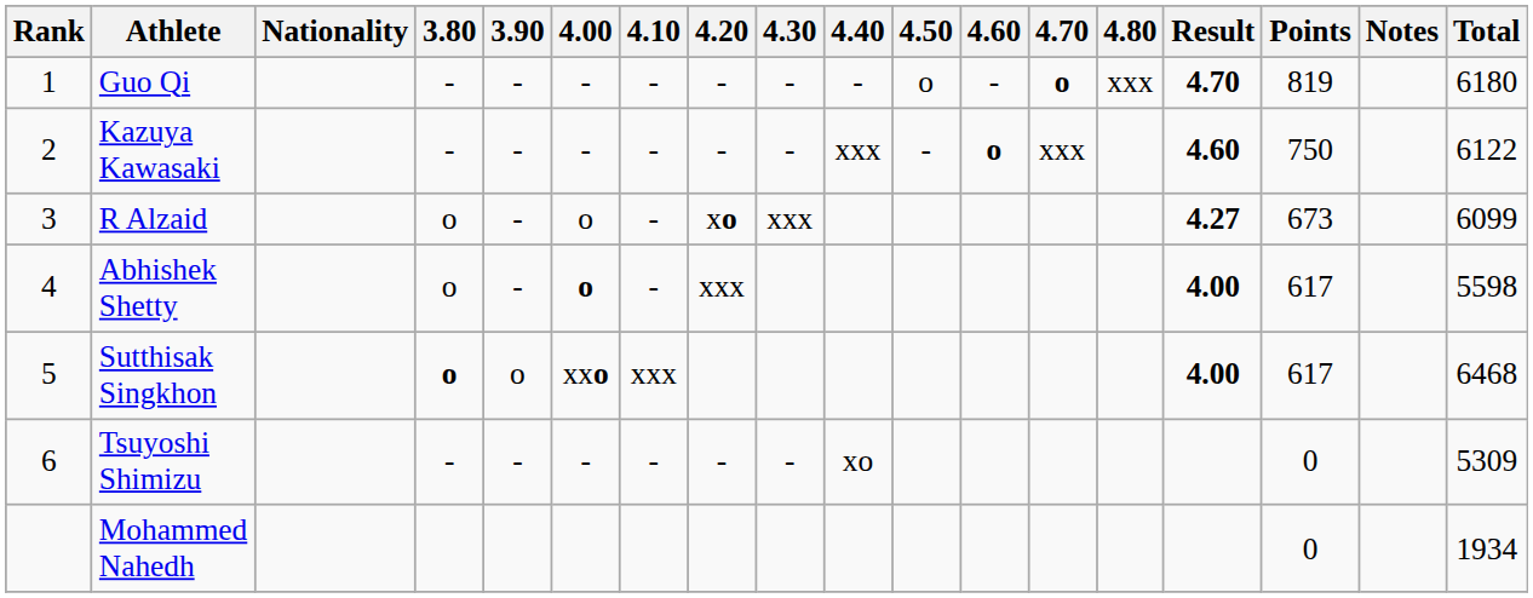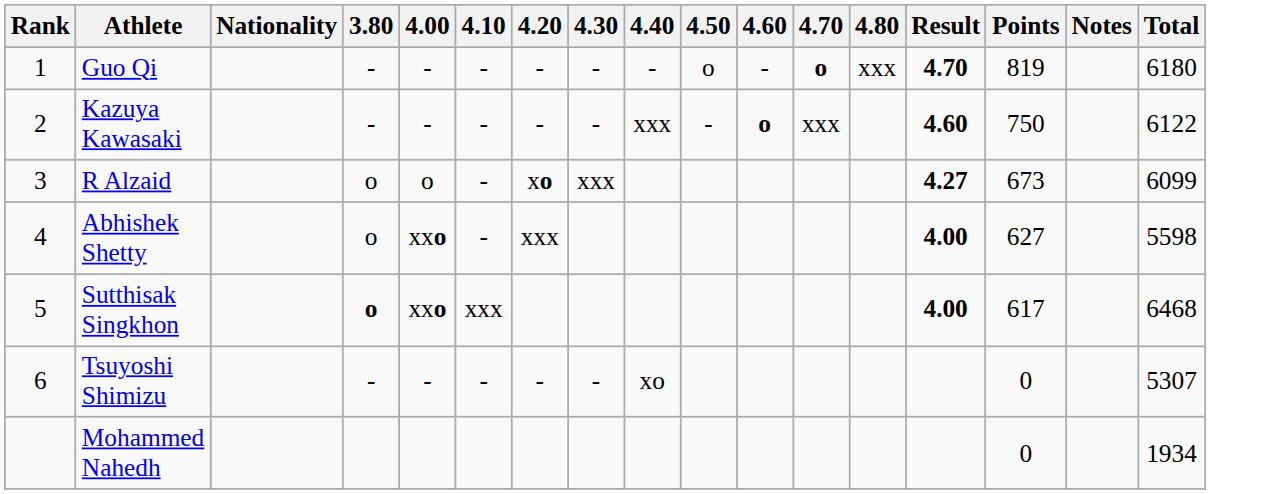- column: 3.90 | - | - | - | - | o | -
Abhishek Shetty | 4.00: o -> xxo
Abhishek Shetty | Points: 617 -> 627
Tsuyoshi Shimizu | Total: 5309 -> 5307
